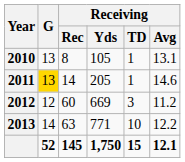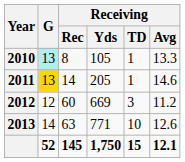2010 | G: no background -> paleturquoise background
2010 | Receiving / Avg: 13.1 -> 13.3
2013 | Receiving / Avg: 12.2 -> 12.6
